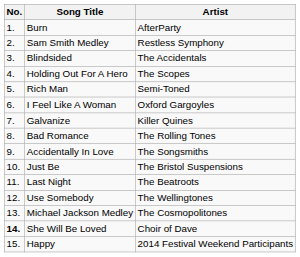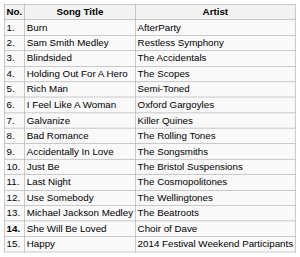Last Night | Artist: The Beatroots -> The Cosmopolitones
Michael Jackson Medley | Artist: The Cosmopolitones -> The Beatroots
